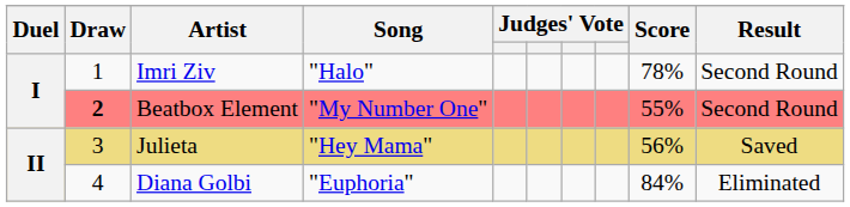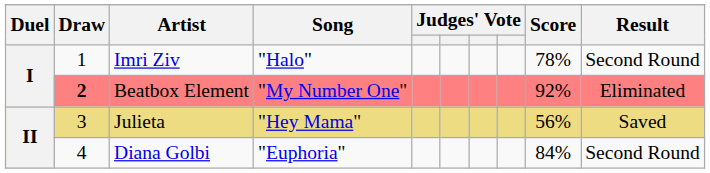Beatbox Element | Score: 55% -> 92%
Beatbox Element | Result: Second Round -> Eliminated
Diana Golbi | Result: Eliminated -> Second Round
